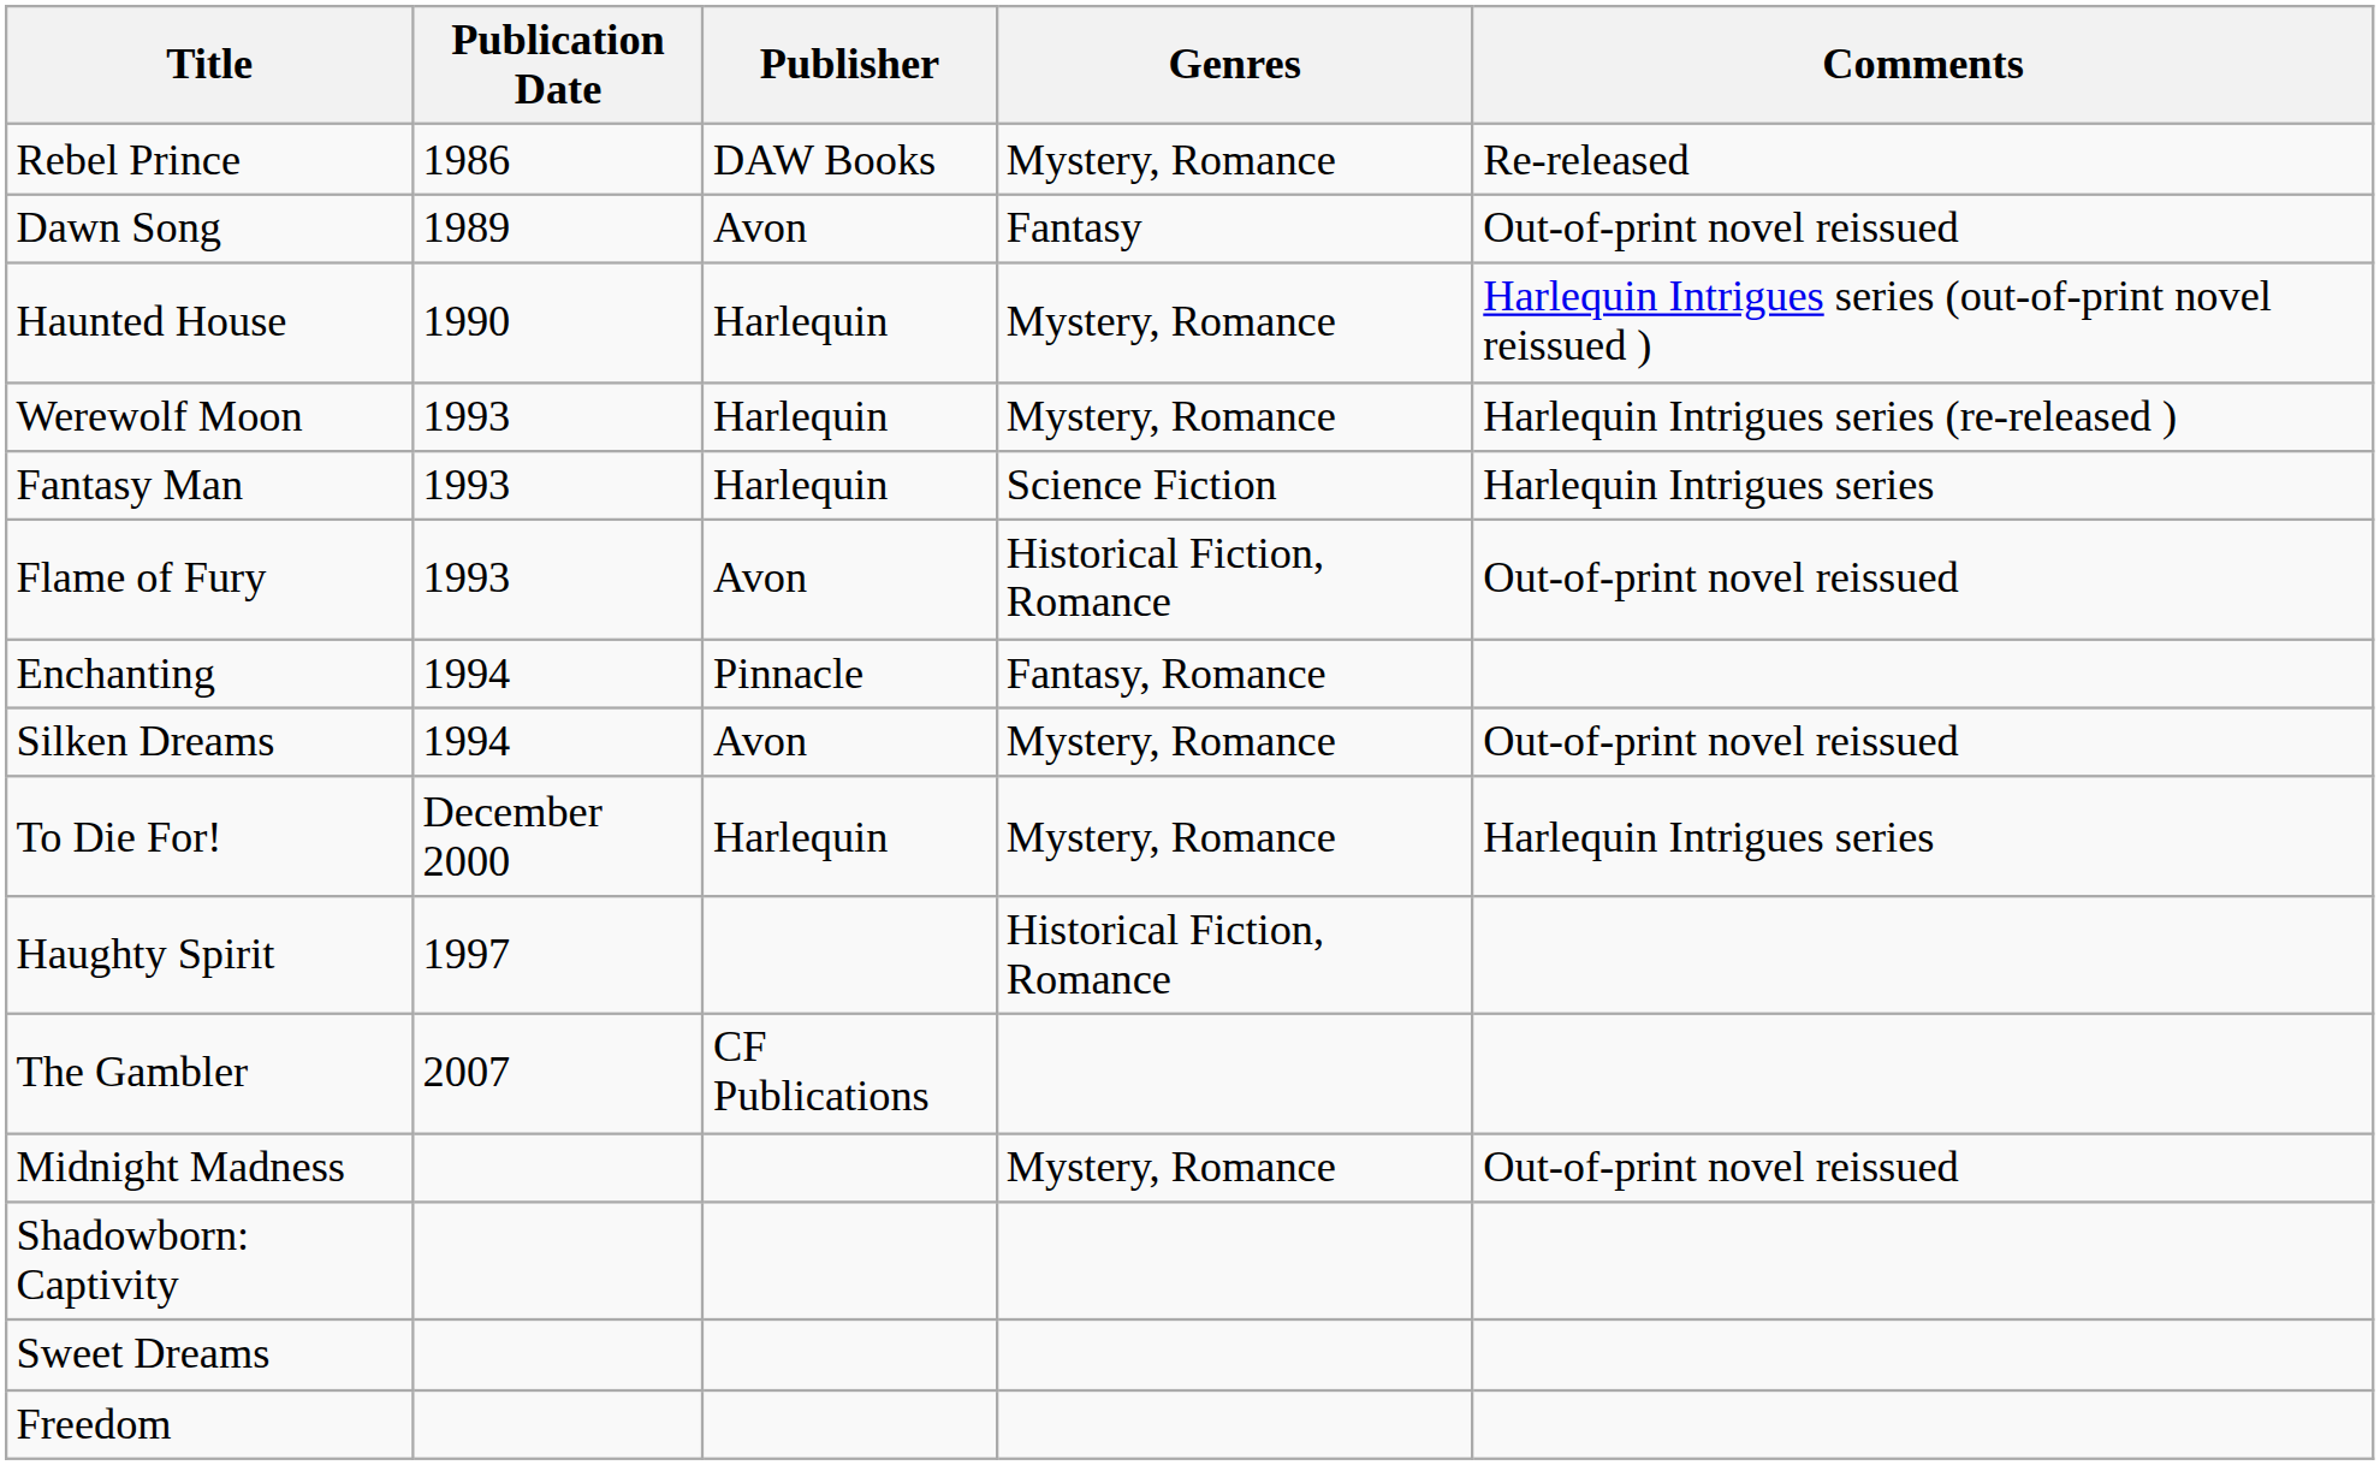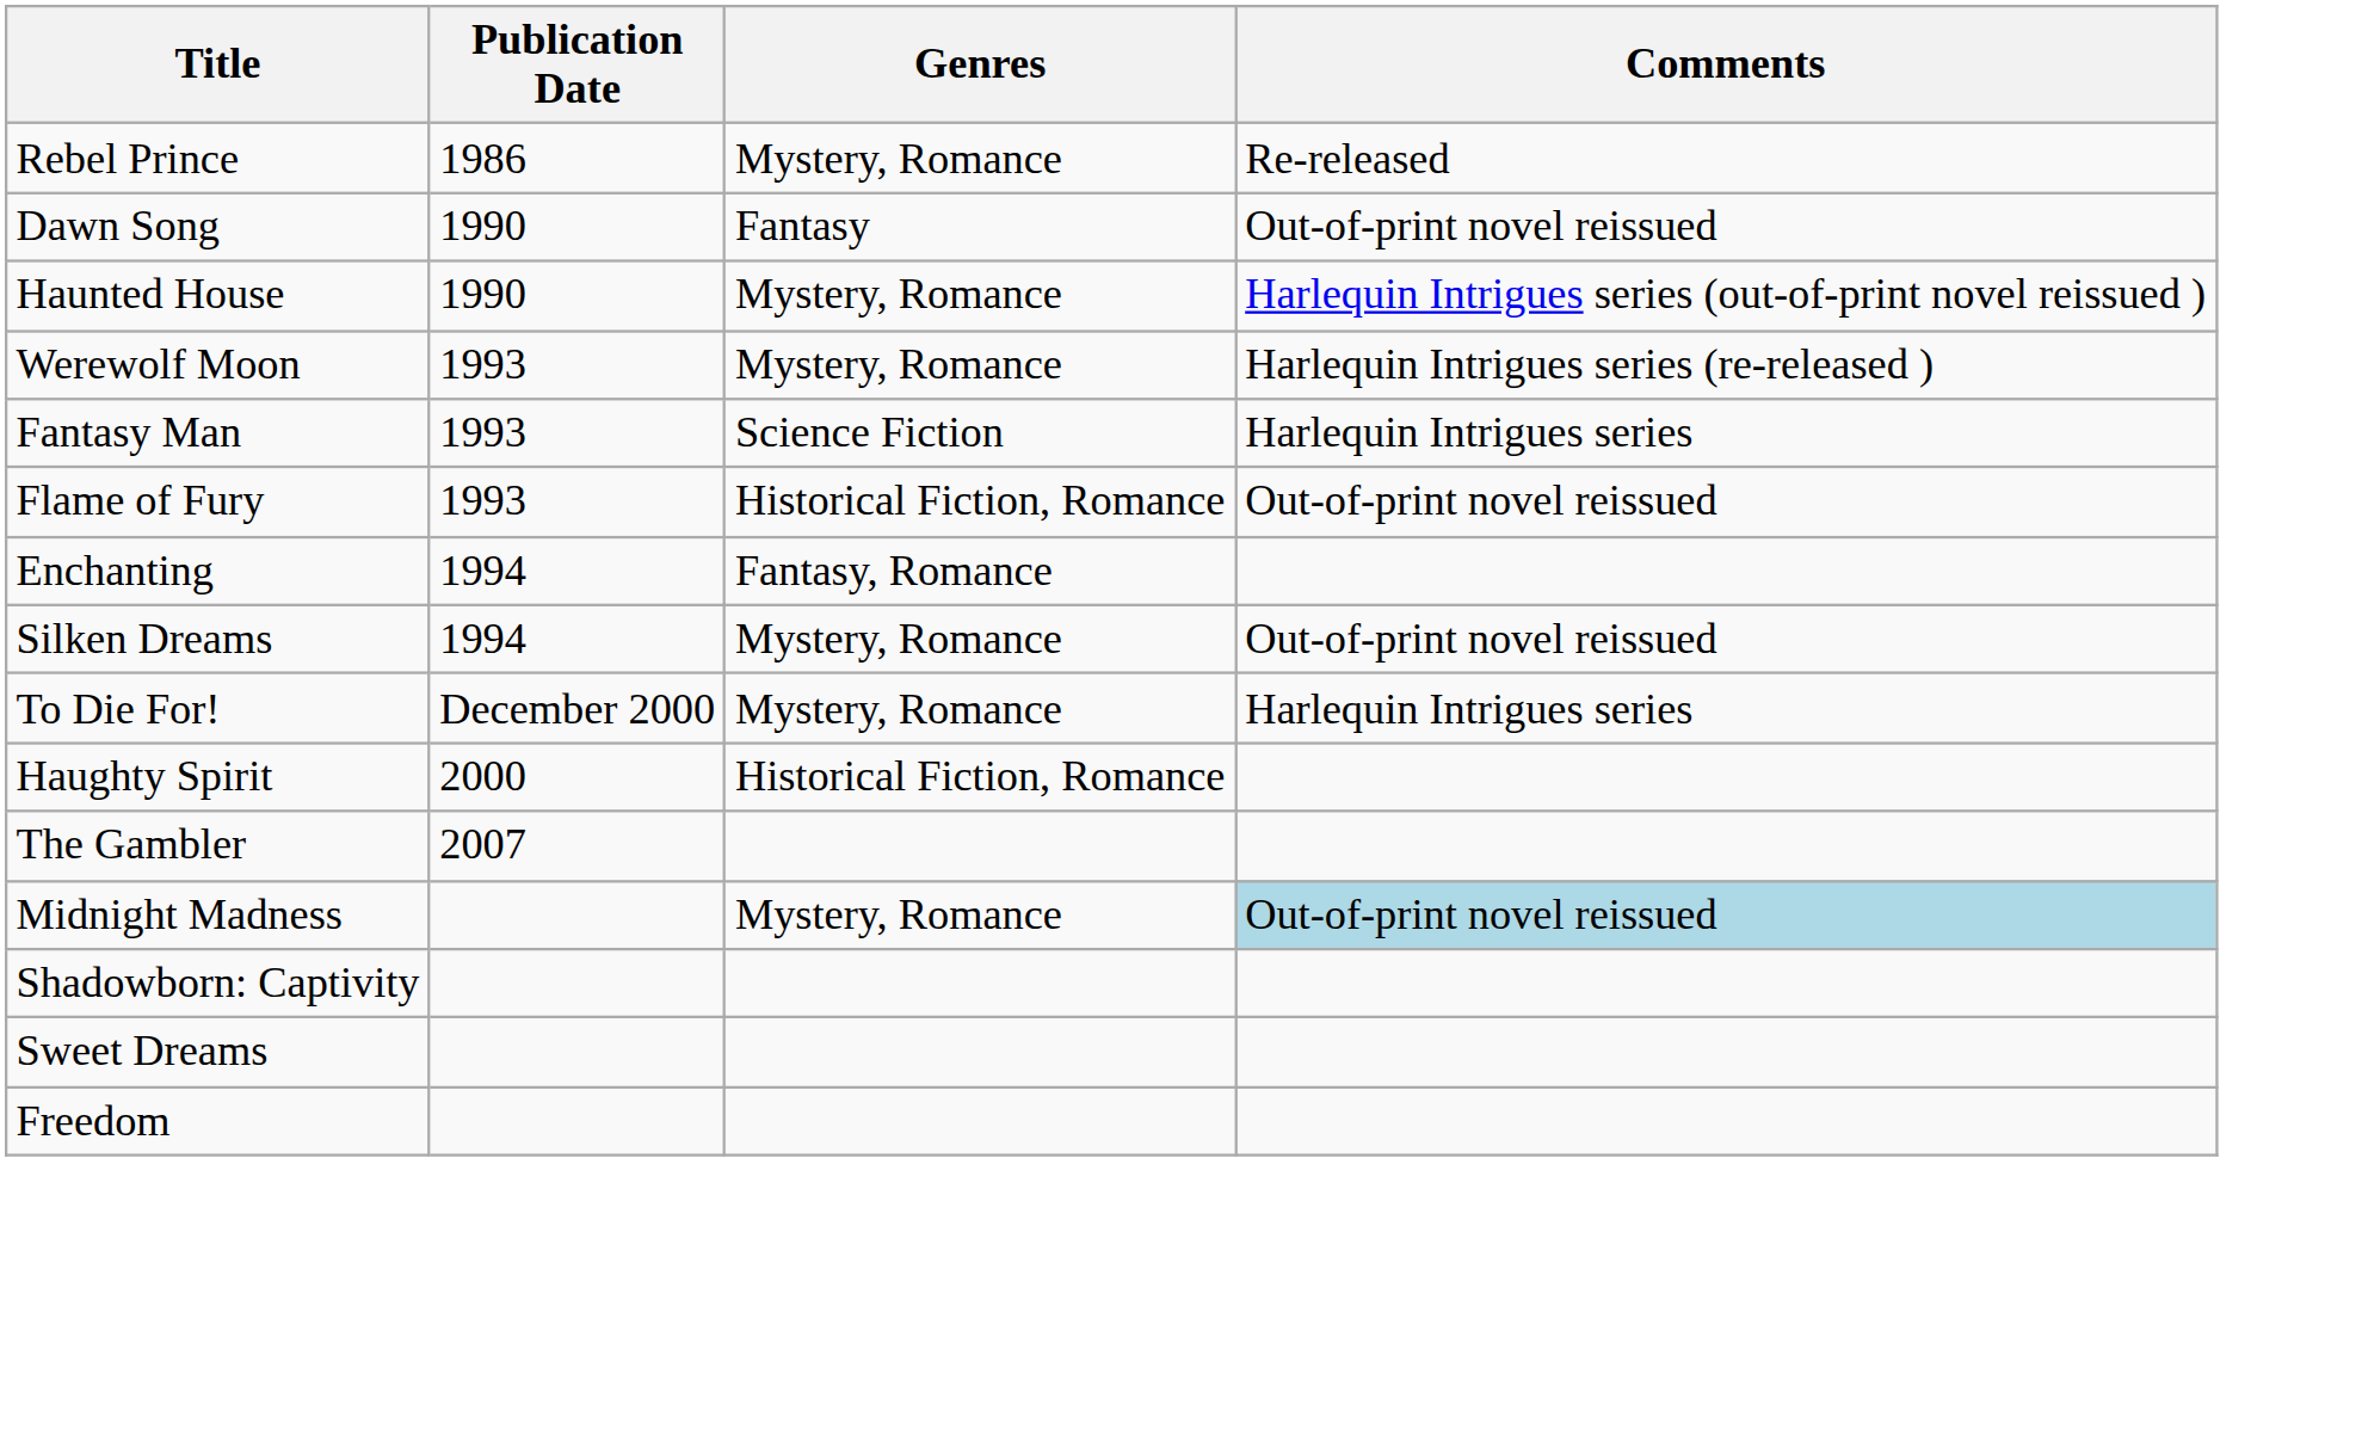- column: Publisher | DAW Books | Avon | Harlequin | Harlequin | Harlequin | Avon | Pinnacle | Avon | Harlequin | CF Publications
Dawn Song | Publication Date: 1989 -> 1990
Haughty Spirit | Publication Date: 1997 -> 2000
Midnight Madness | Comments: no background -> lightblue background
